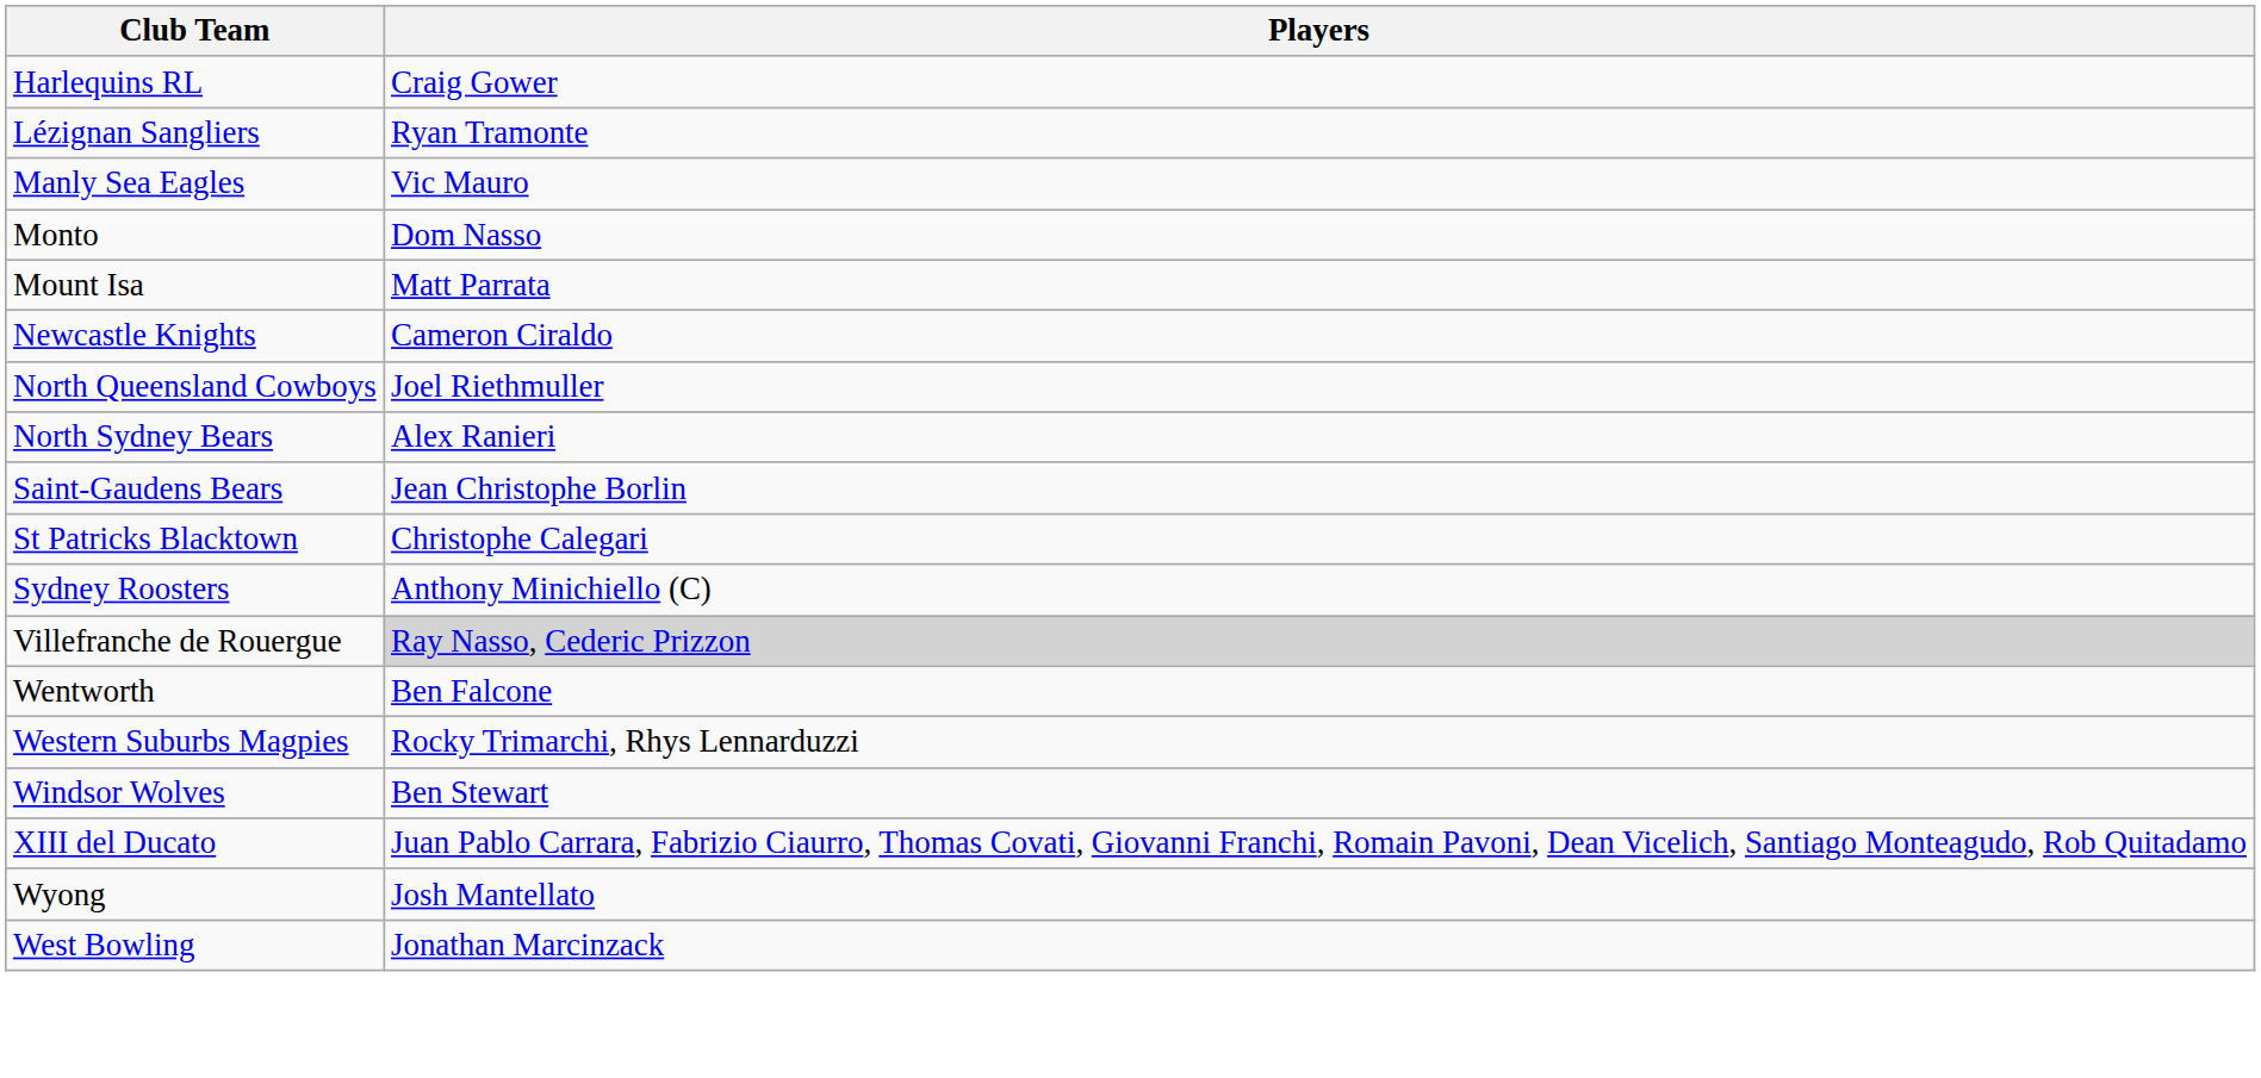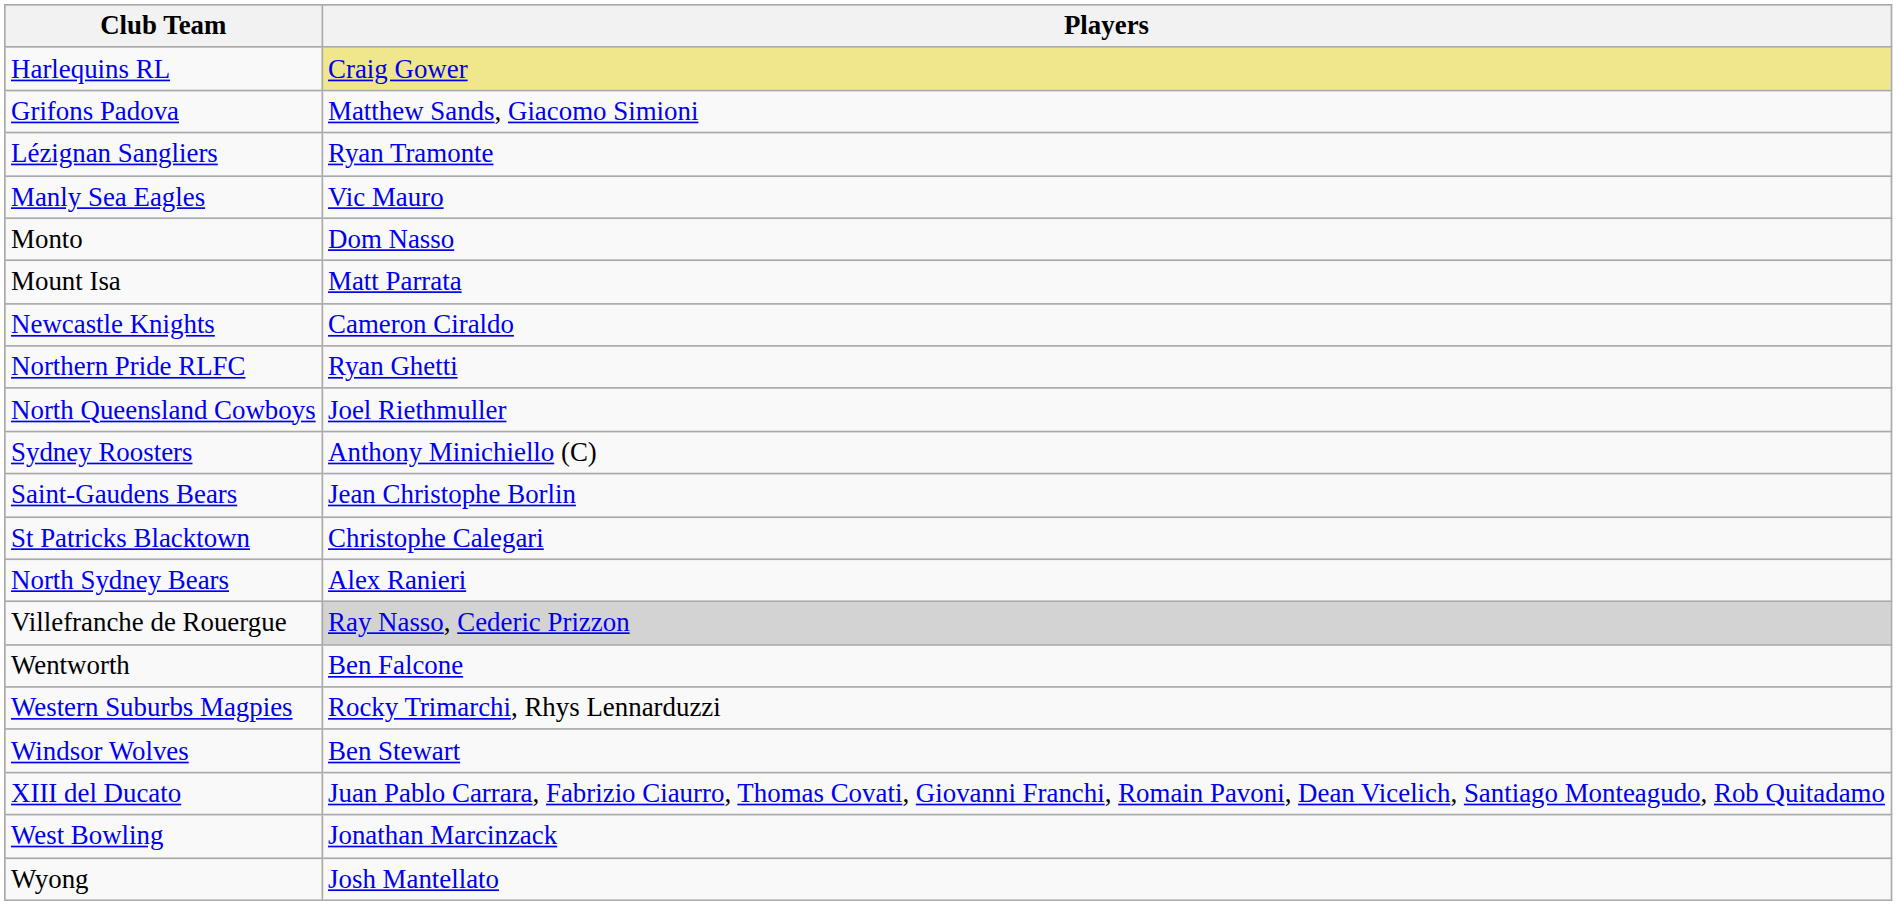Harlequins RL | Players: no background -> khaki background
+ row: Grifons Padova | Matthew Sands, Giacomo Simioni
+ row: Northern Pride RLFC | Ryan Ghetti
rows swapped: North Sydney Bears <-> Sydney Roosters
rows swapped: Wyong <-> West Bowling
